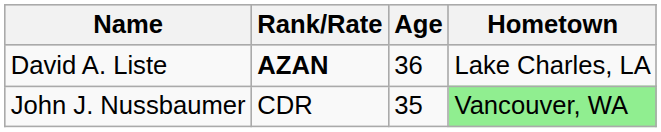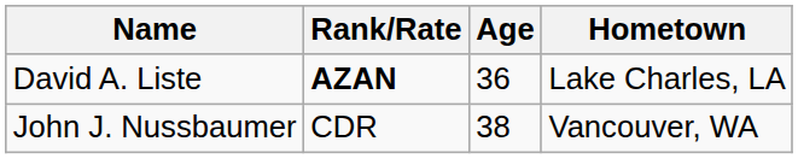John J. Nussbaumer | Age: 35 -> 38
John J. Nussbaumer | Hometown: lightgreen background -> no background
